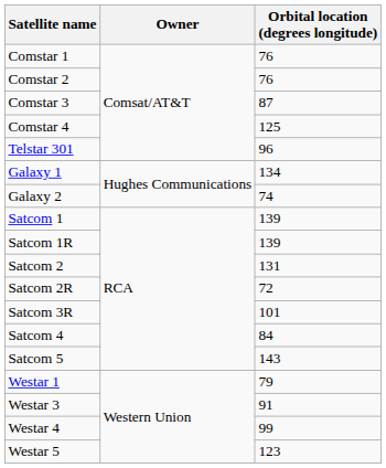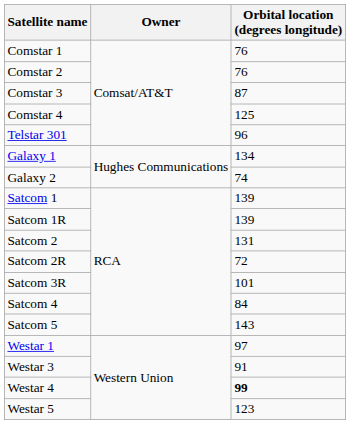Westar 1 | Orbital location (degrees longitude): 79 -> 97
Westar 4 | Orbital location (degrees longitude): normal -> bold
